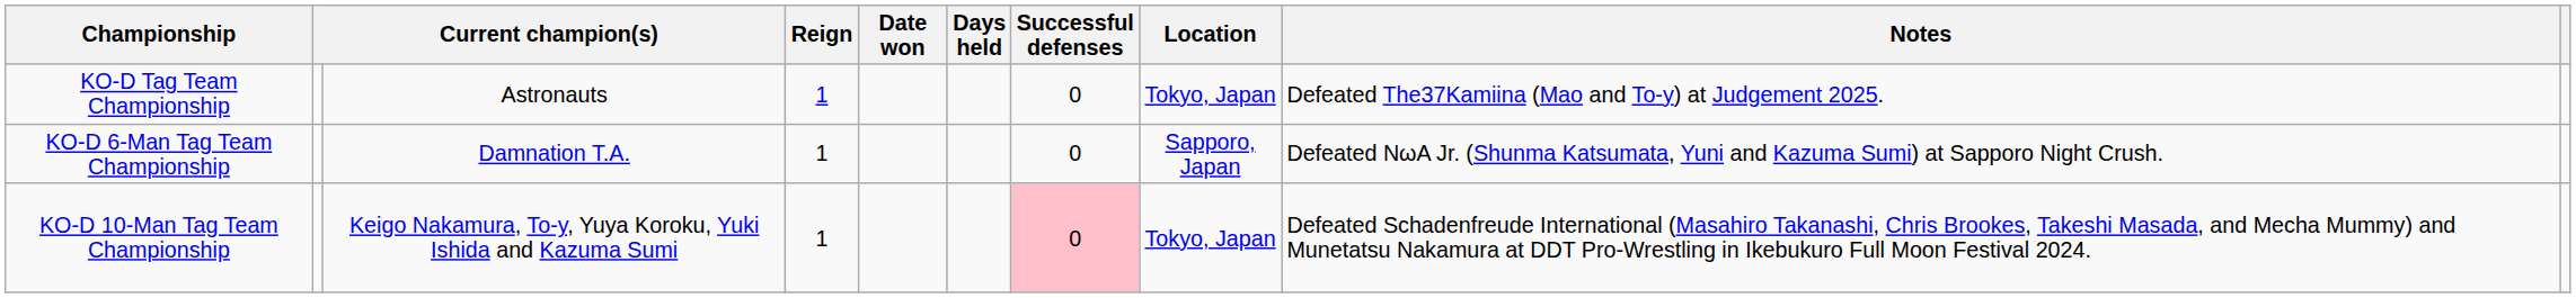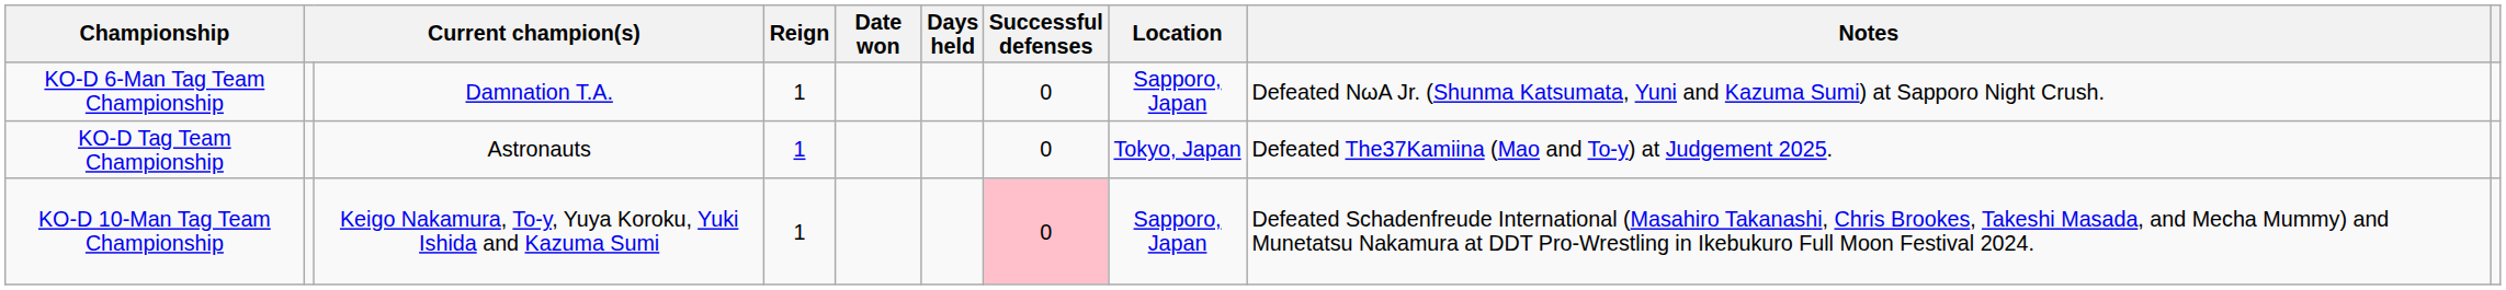rows swapped: KO-D Tag Team Championship <-> KO-D 6-Man Tag Team Championship
KO-D 10-Man Tag Team Championship | Location: Tokyo, Japan -> Sapporo, Japan
